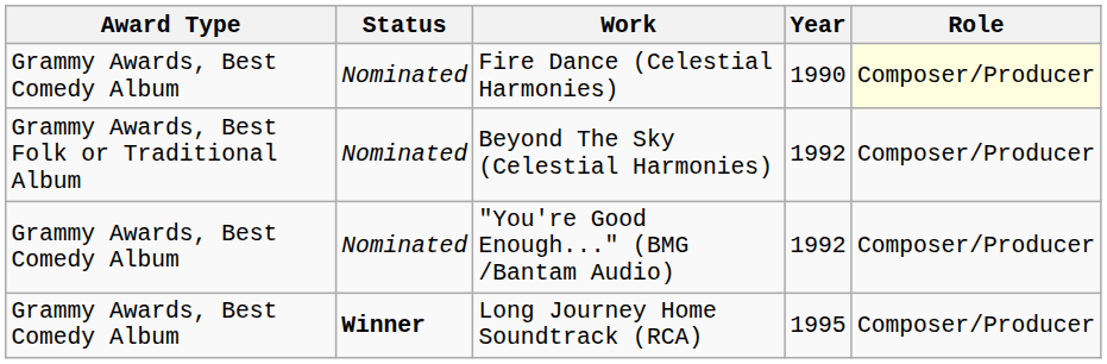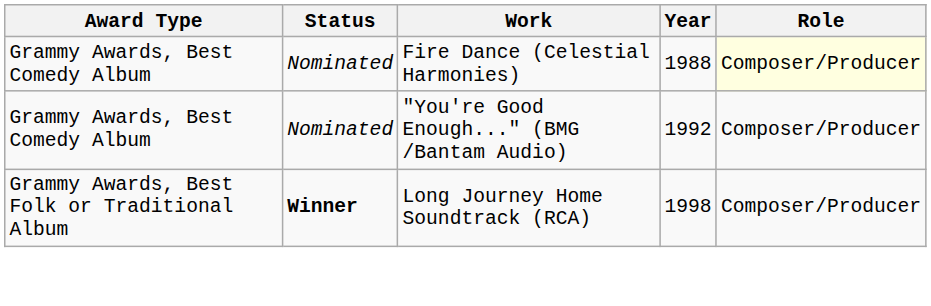Fire Dance (Celestial Harmonies) | Year: 1990 -> 1988
- row: Grammy Awards, Best Folk or Traditional Album | Nominated | Beyond The Sky (Celestial Harmonies) | 1992 | Composer/Producer
Long Journey Home Soundtrack (RCA) | Award Type: Grammy Awards, Best Comedy Album -> Grammy Awards, Best Folk or Traditional Album
Long Journey Home Soundtrack (RCA) | Year: 1995 -> 1998
